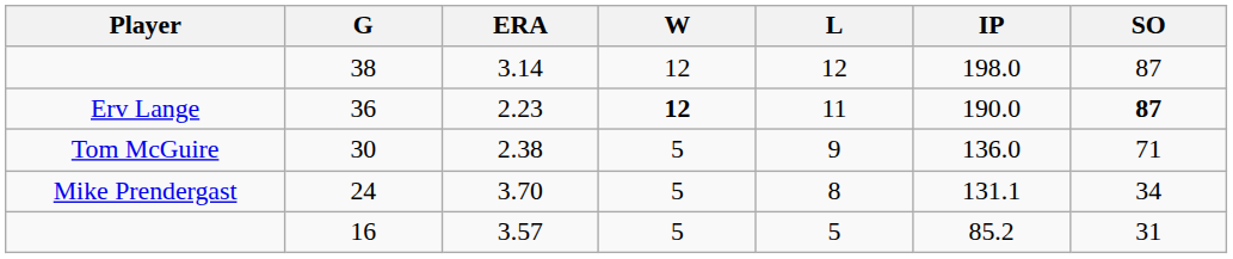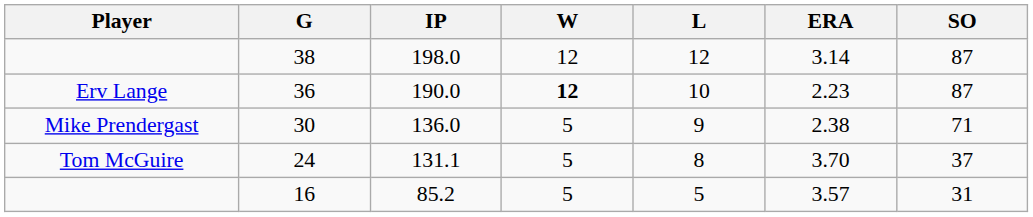columns swapped: IP <-> ERA
36 | L: 11 -> 10
36 | SO: bold -> normal
30 | Player: Tom McGuire -> Mike Prendergast
24 | Player: Mike Prendergast -> Tom McGuire
24 | SO: 34 -> 37
